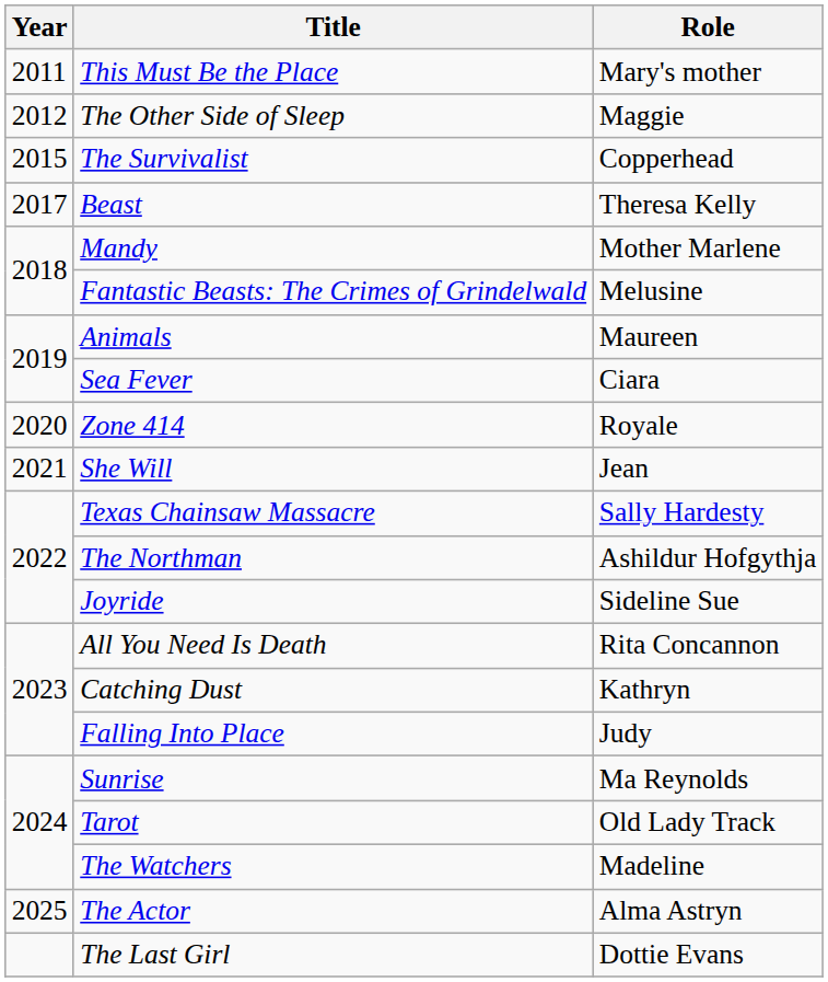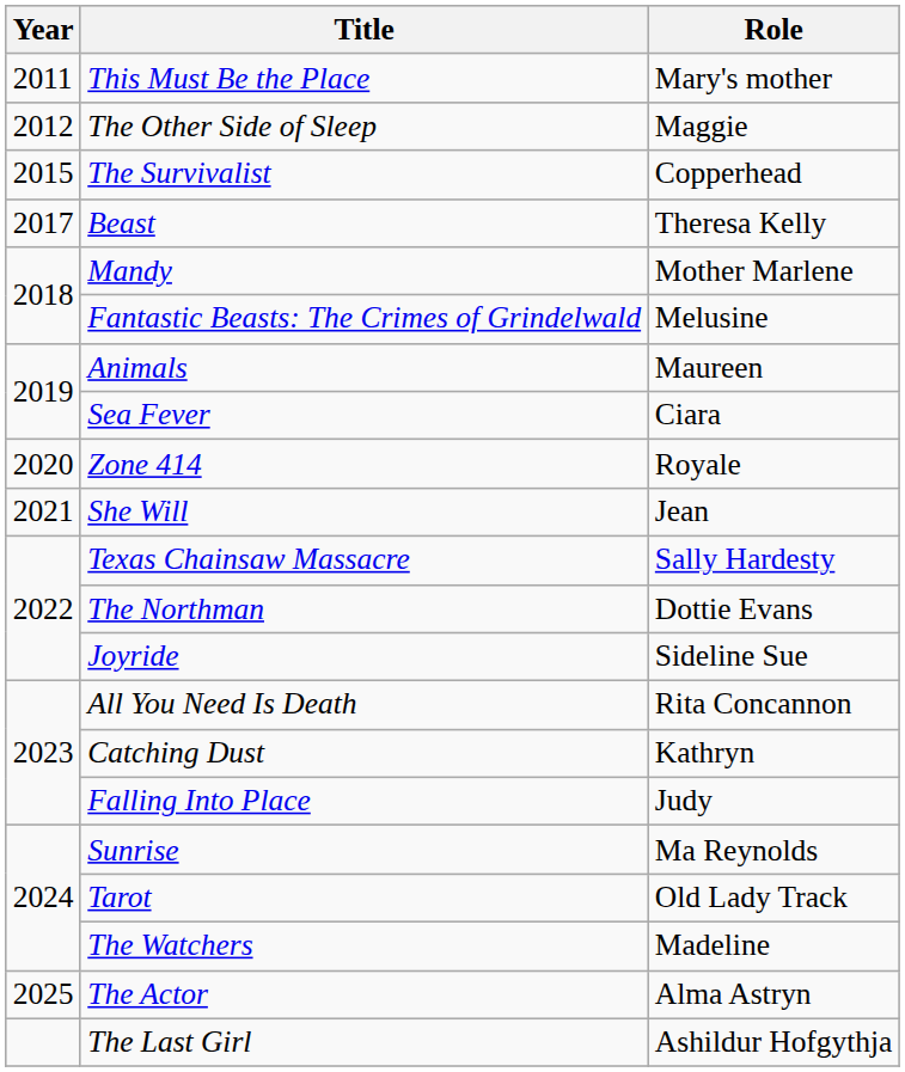The Northman | Role: Ashildur Hofgythja -> Dottie Evans
The Last Girl | Role: Dottie Evans -> Ashildur Hofgythja
